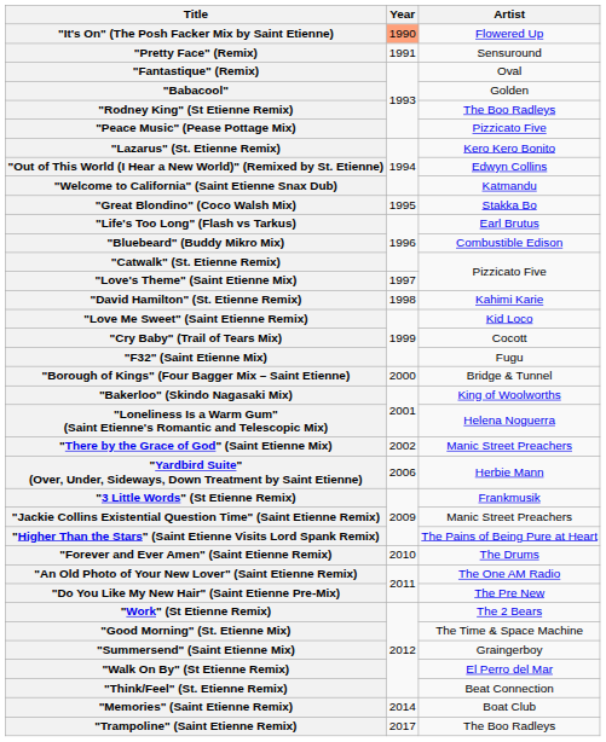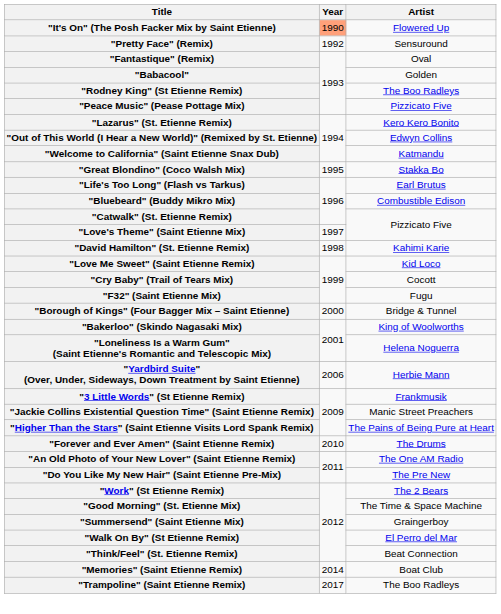"Pretty Face" (Remix) | Year: 1991 -> 1992
- row: "There by the Grace of God" (Saint Etienne Mix) | 2002 | Manic Street Preachers
